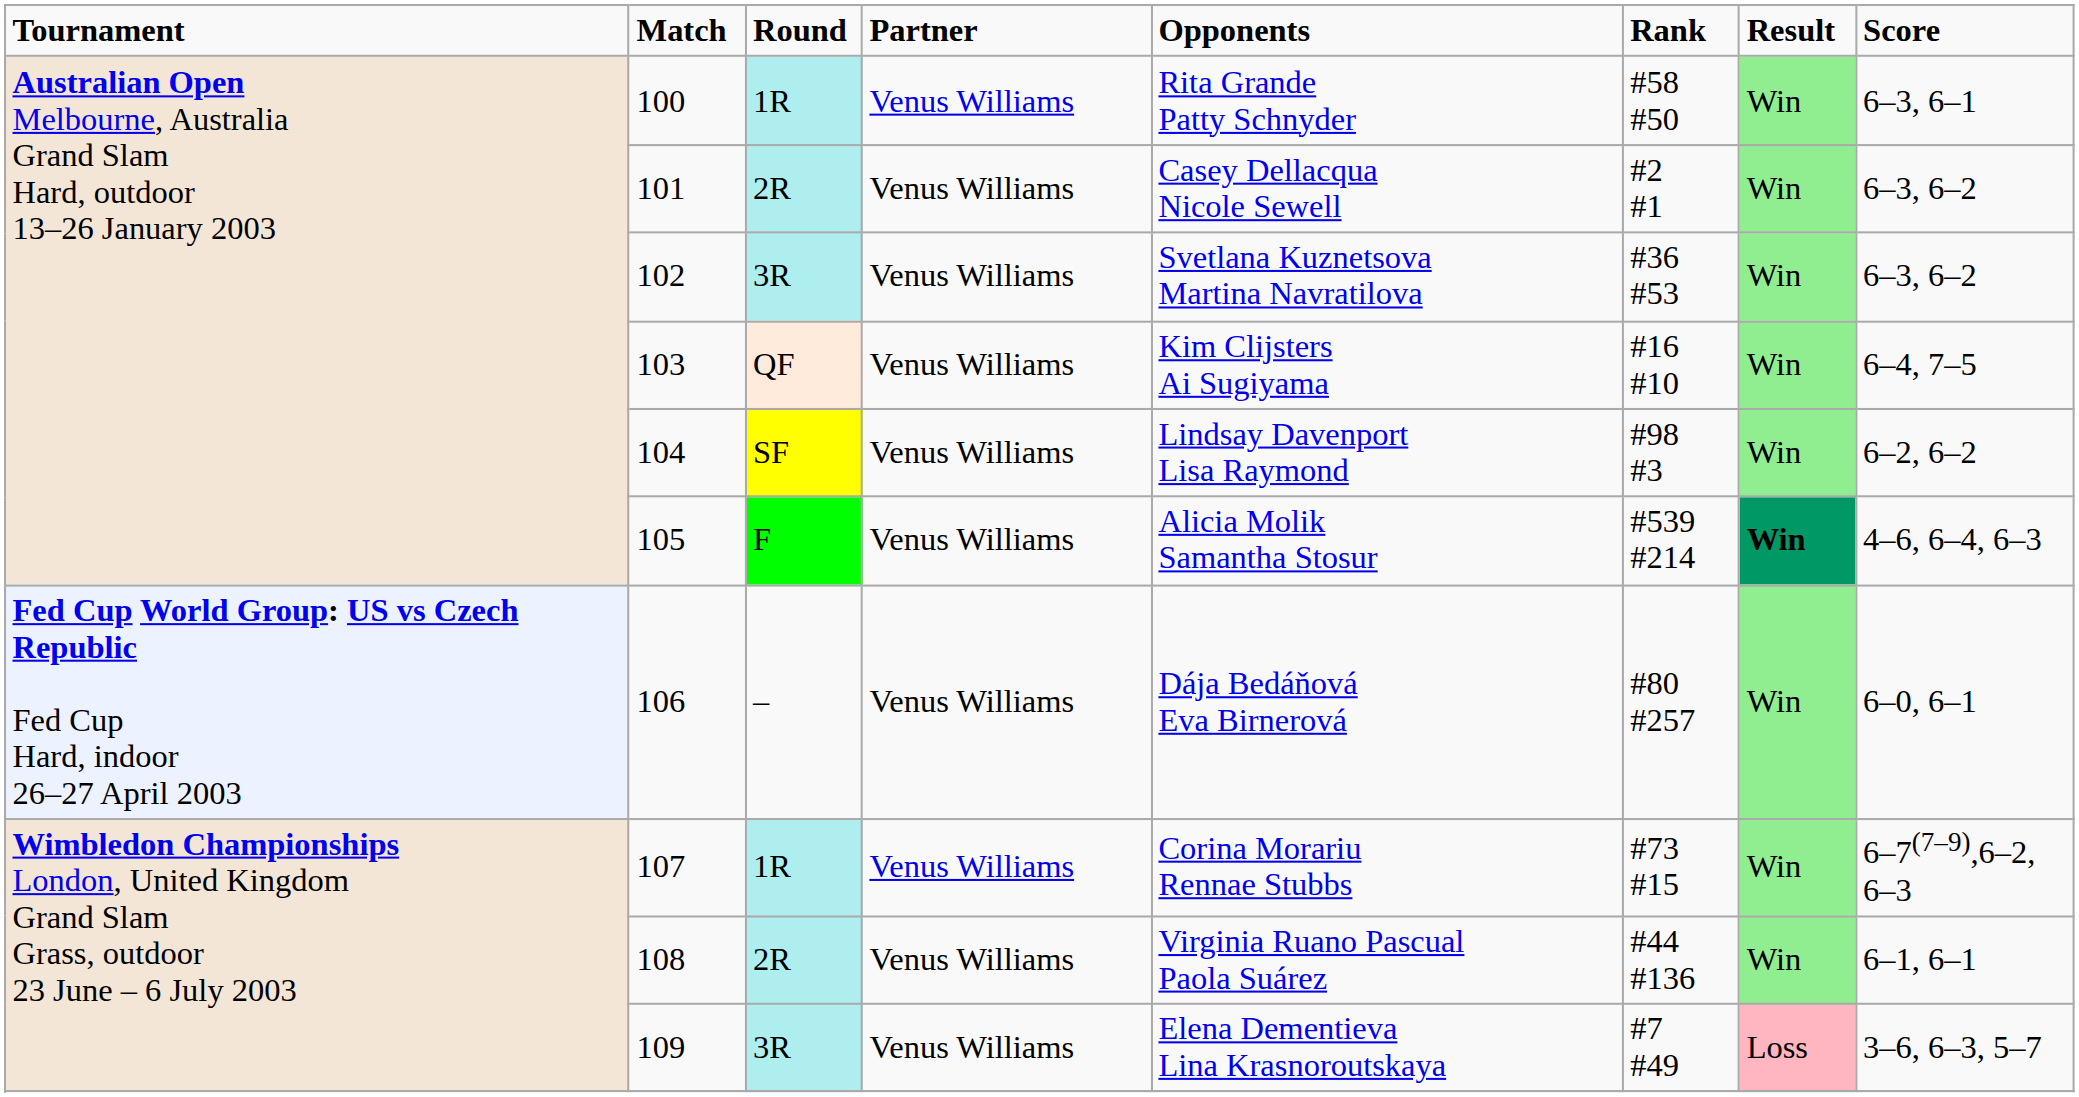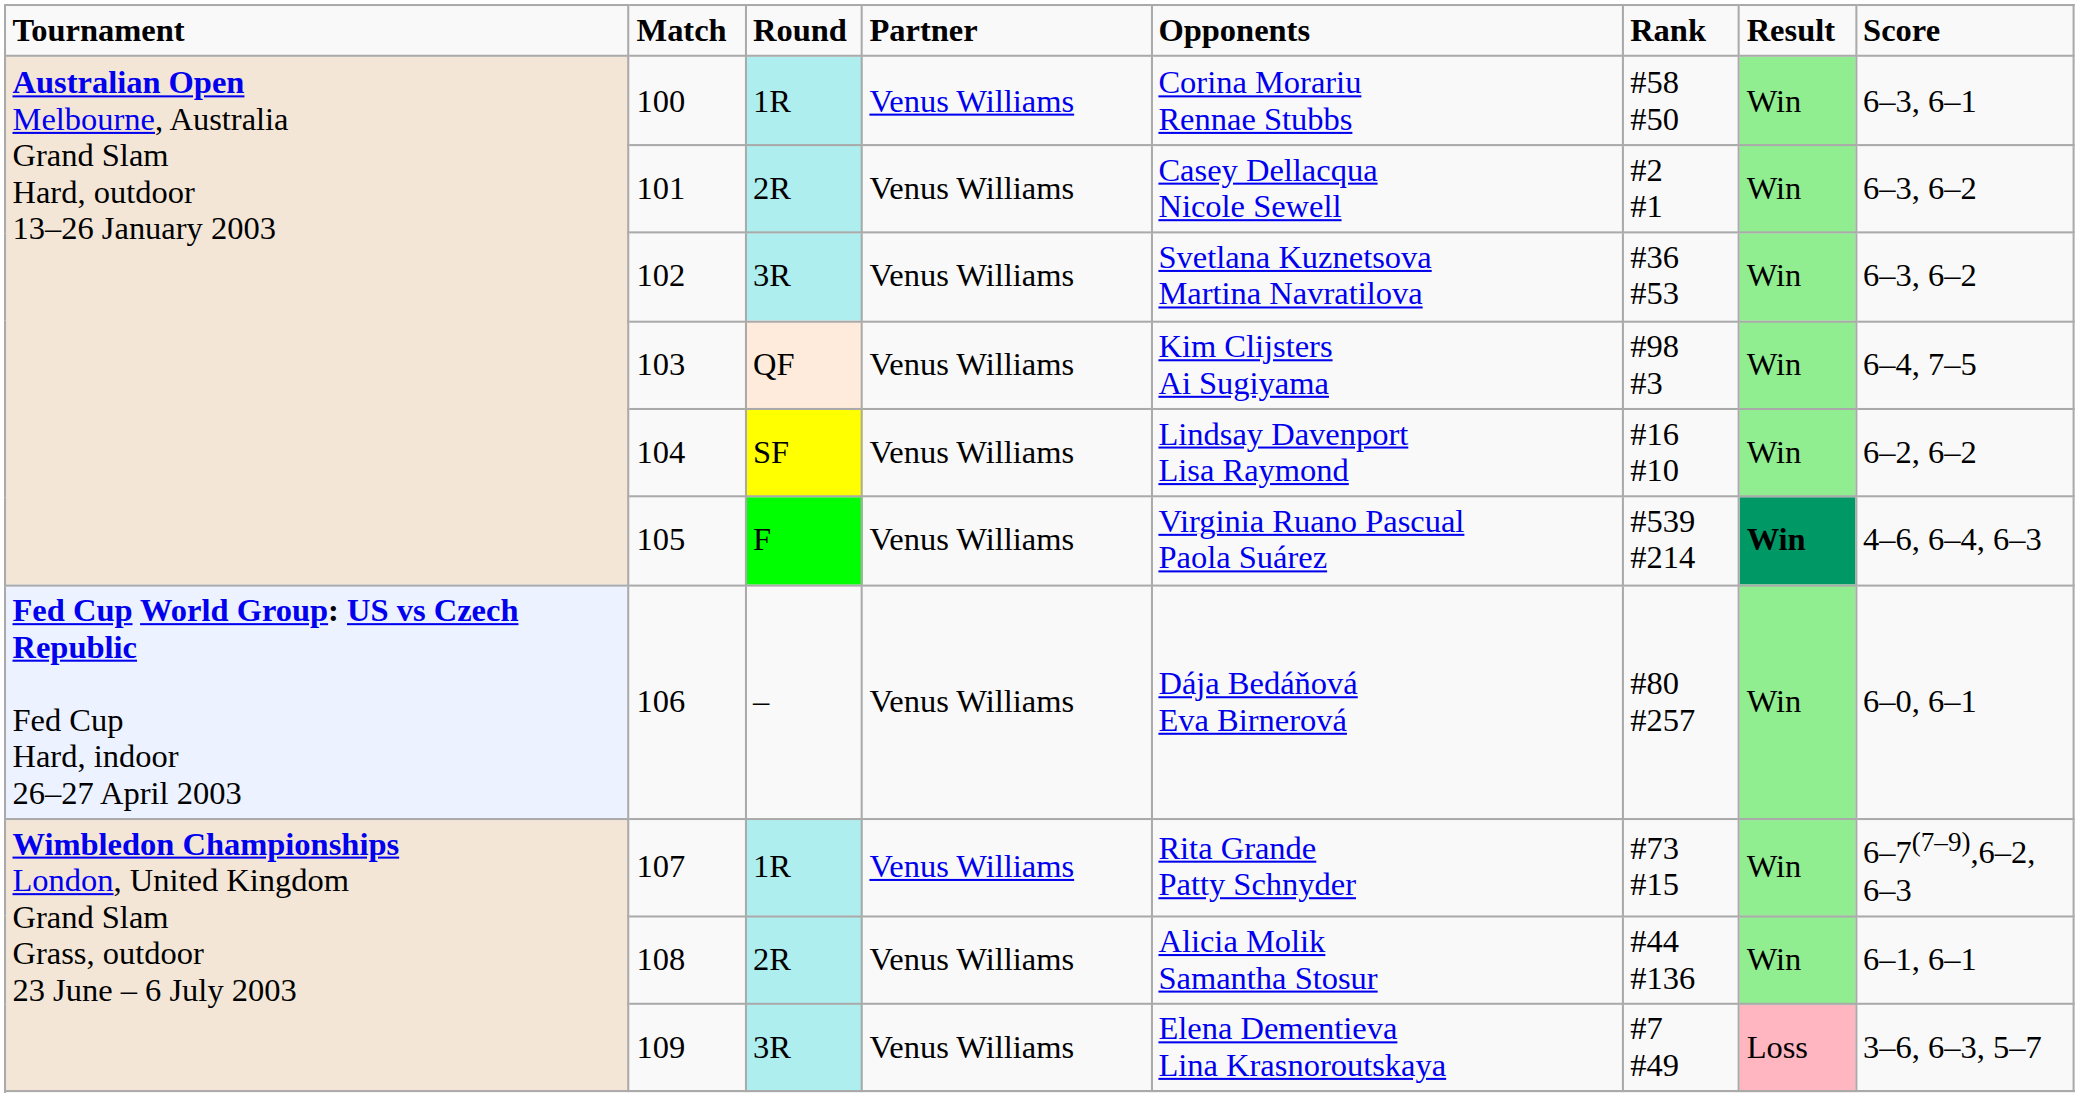100 | column 5: Rita Grande Patty Schnyder -> Corina Morariu Rennae Stubbs
103 | column 6: #16 #10 -> #98 #3
104 | column 6: #98 #3 -> #16 #10
105 | column 5: Alicia Molik Samantha Stosur -> Virginia Ruano Pascual Paola Suárez
107 | column 5: Corina Morariu Rennae Stubbs -> Rita Grande Patty Schnyder
108 | column 5: Virginia Ruano Pascual Paola Suárez -> Alicia Molik Samantha Stosur
